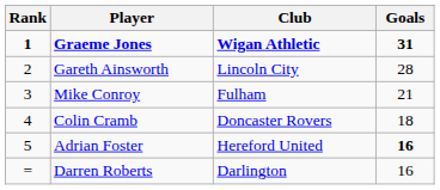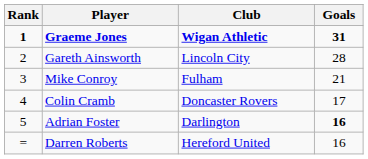Colin Cramb | Goals: 18 -> 17
Adrian Foster | Club: Hereford United -> Darlington
Darren Roberts | Club: Darlington -> Hereford United
